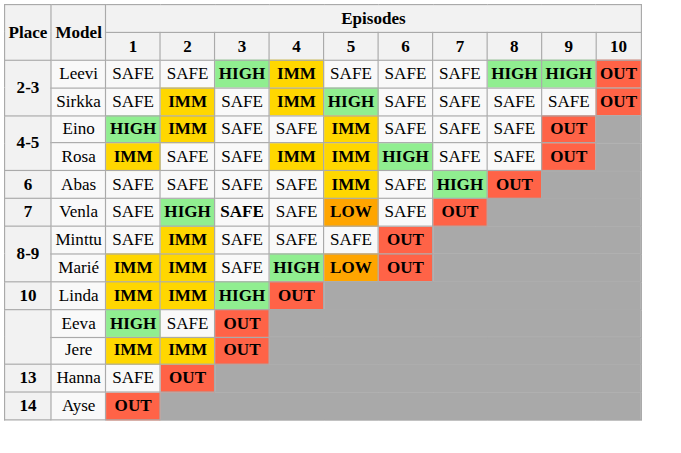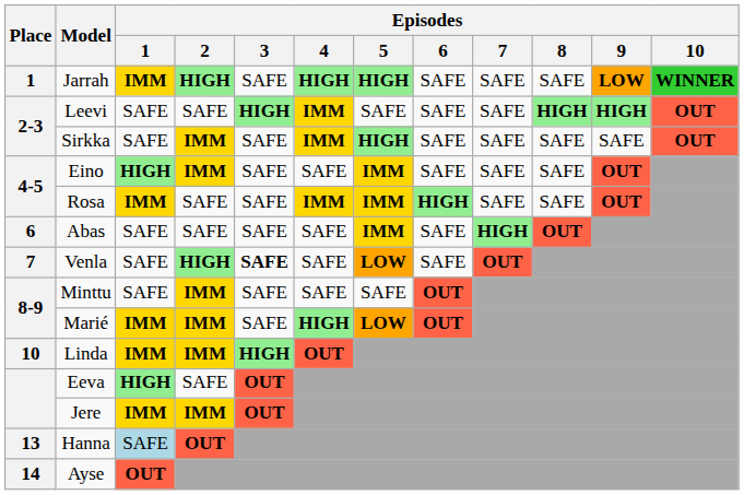+ row: 1 | Jarrah | IMM | HIGH | SAFE | HIGH | HIGH | SAFE | SAFE | SAFE | LOW | WINNER
Hanna | Episodes / 1: no background -> lightblue background
